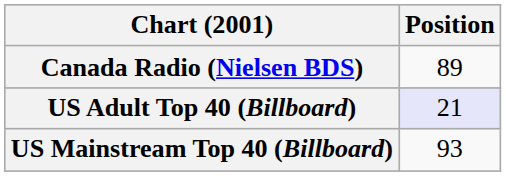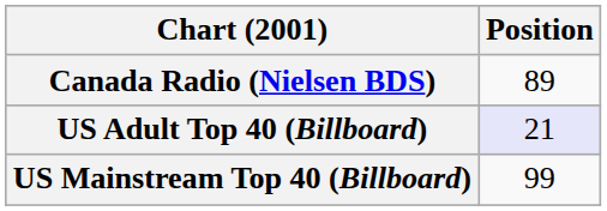US Mainstream Top 40 (Billboard) | Position: 93 -> 99
